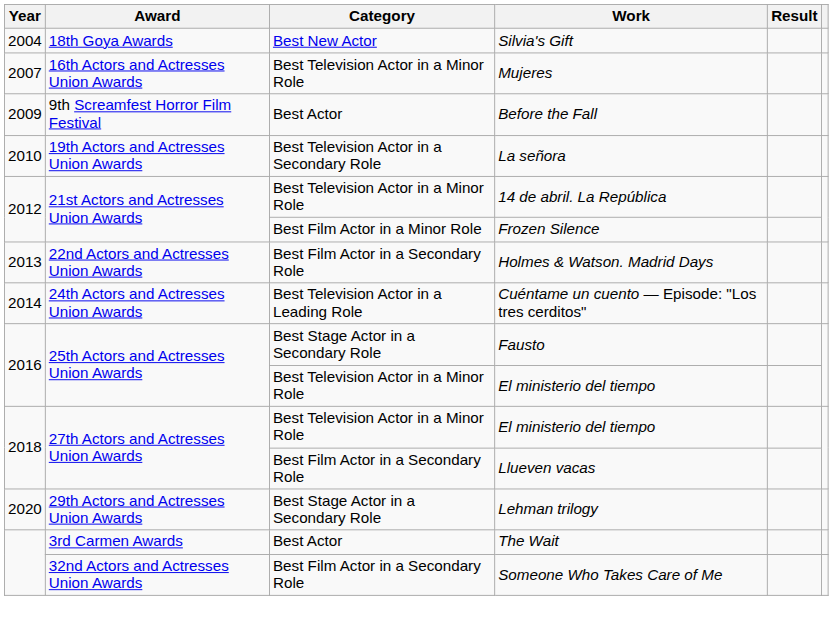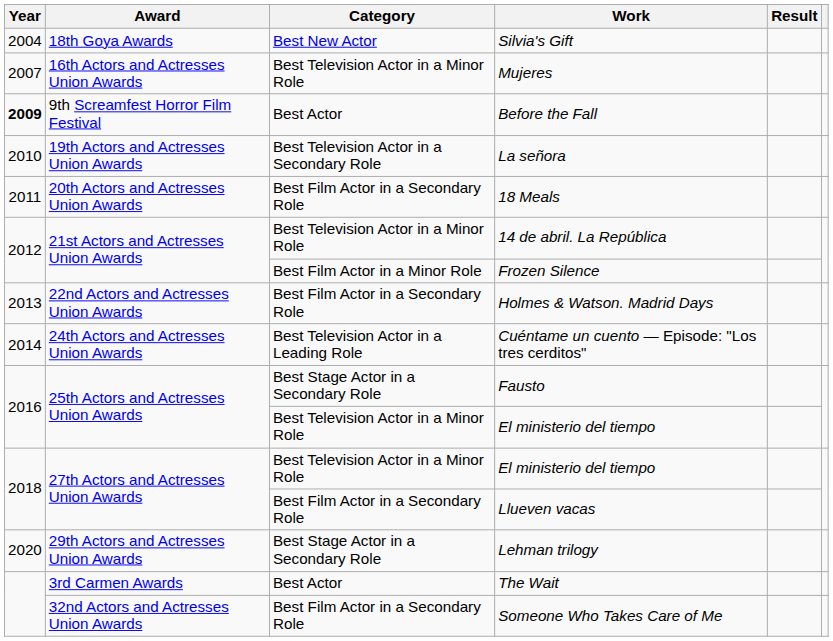Before the Fall | Year: normal -> bold
+ row: 2011 | 20th Actors and Actresses Union Awards | Best Film Actor in a Secondary Role | 18 Meals
